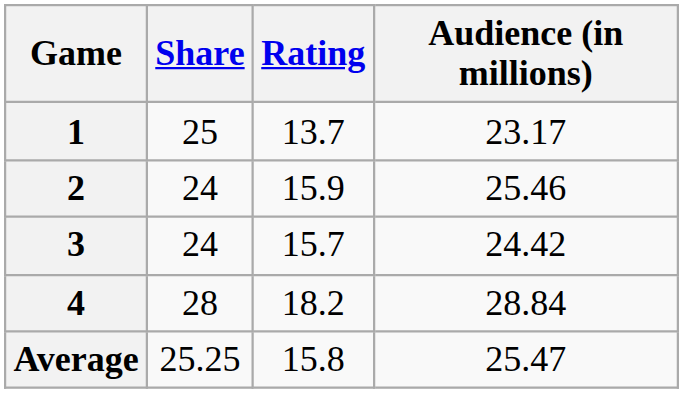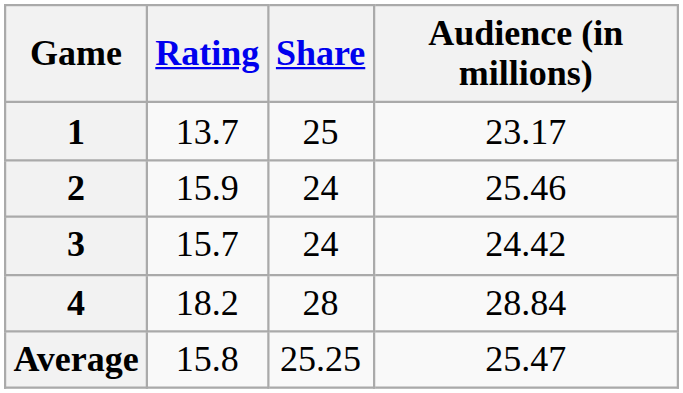columns swapped: Rating <-> Share
